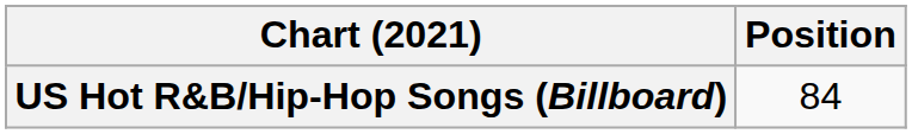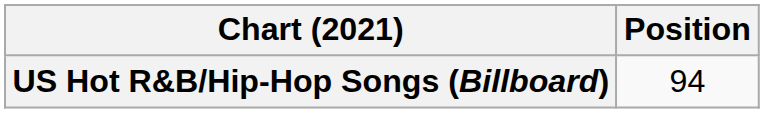US Hot R&B/Hip-Hop Songs (Billboard) | Position: 84 -> 94
